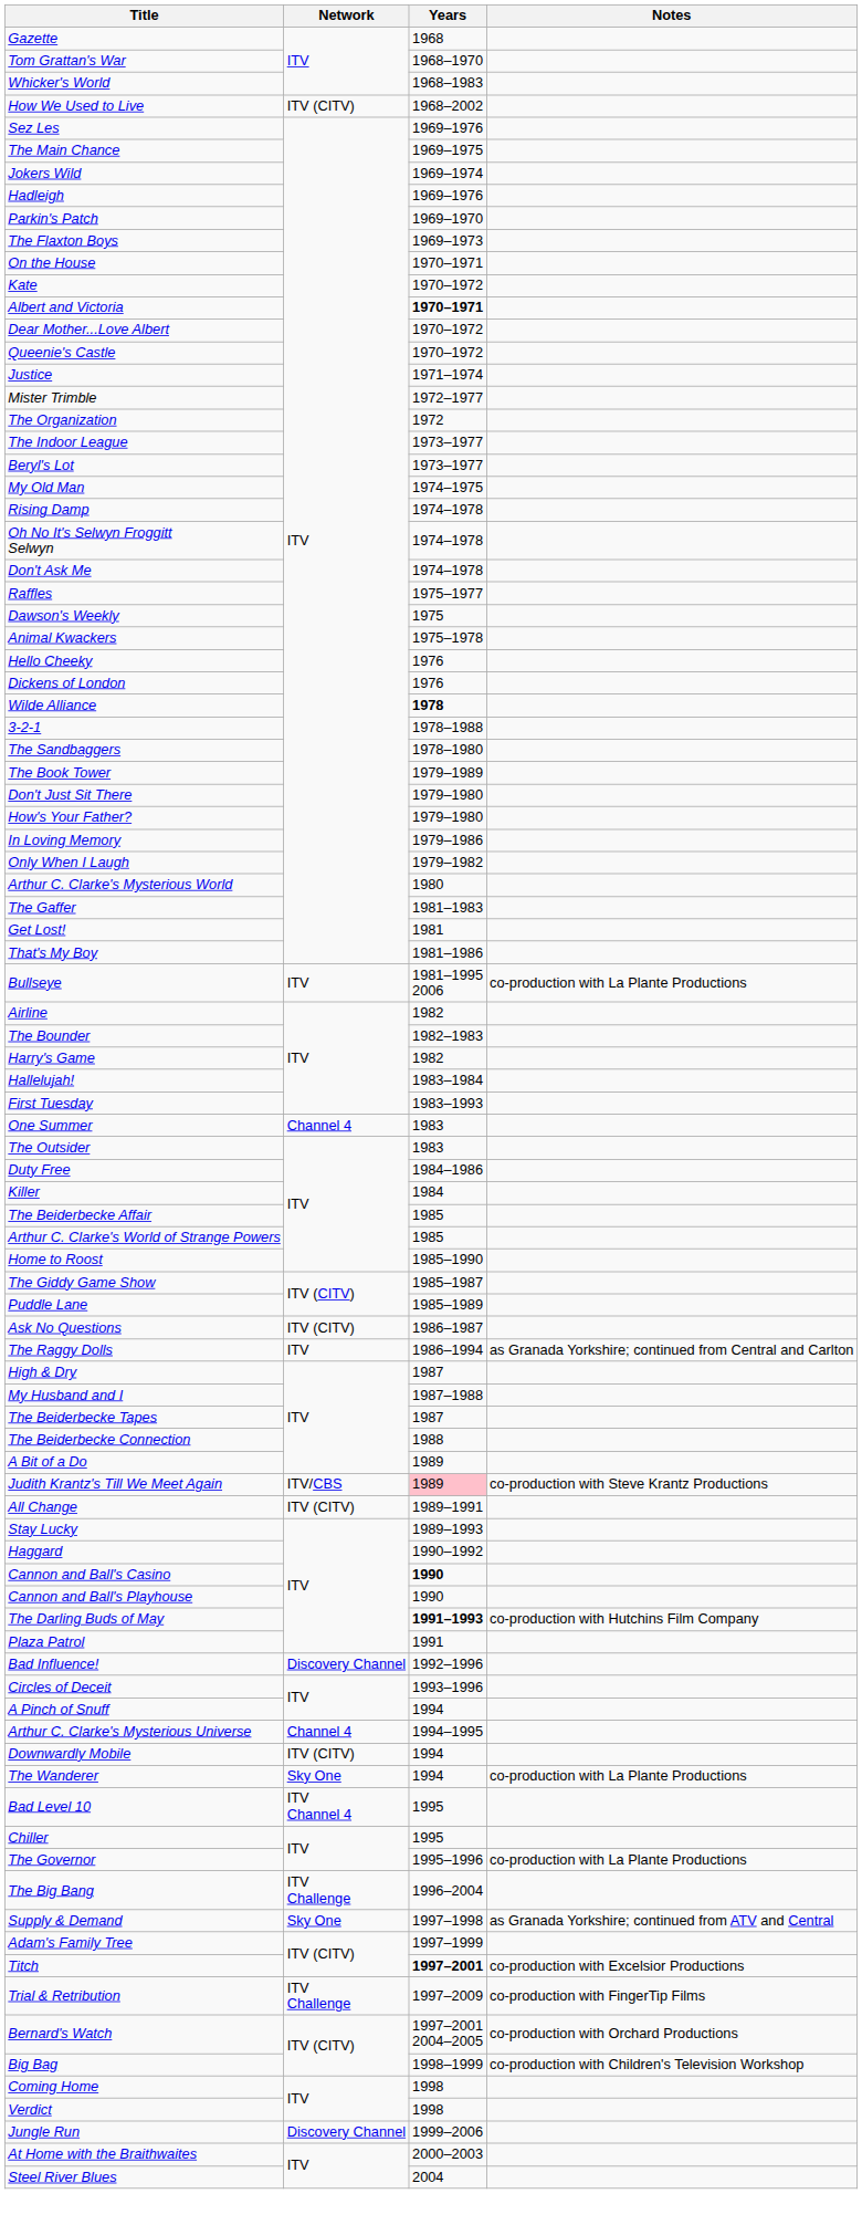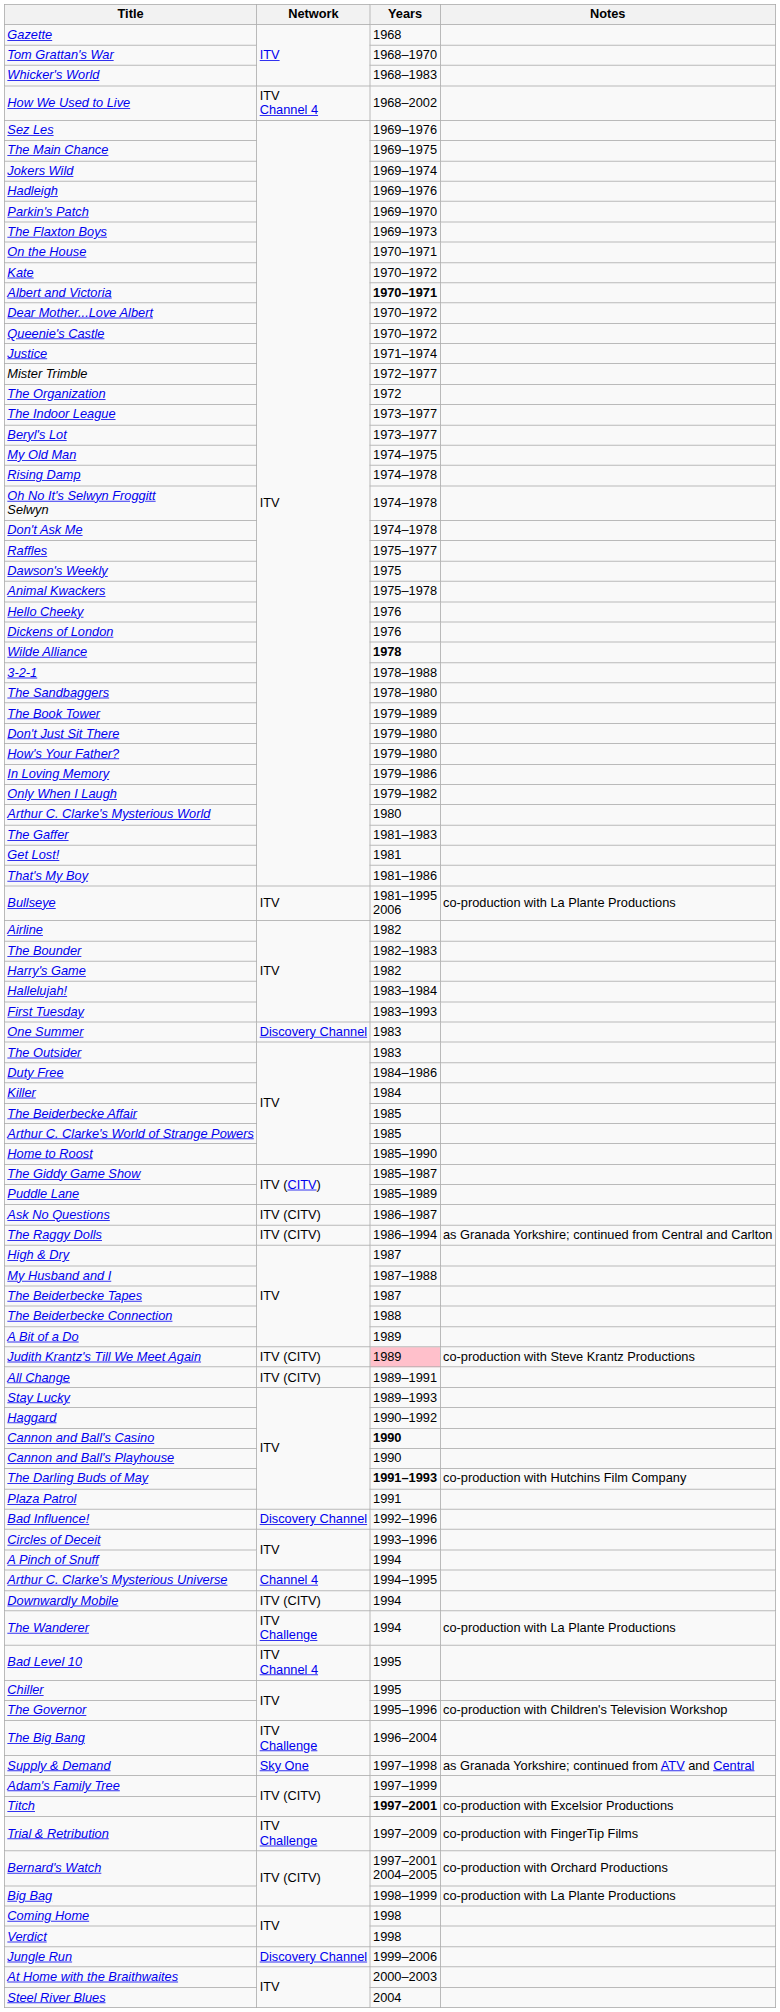How We Used to Live | Network: ITV (CITV) -> ITV Channel 4
One Summer | Network: Channel 4 -> Discovery Channel
The Raggy Dolls | Network: ITV -> ITV (CITV)
Judith Krantz's Till We Meet Again | Network: ITV/CBS -> ITV (CITV)
The Wanderer | Network: Sky One -> ITV Challenge
The Governor | Notes: co-production with La Plante Productions -> co-production with Children's Television Workshop
Big Bag | Notes: co-production with Children's Television Workshop -> co-production with La Plante Productions
